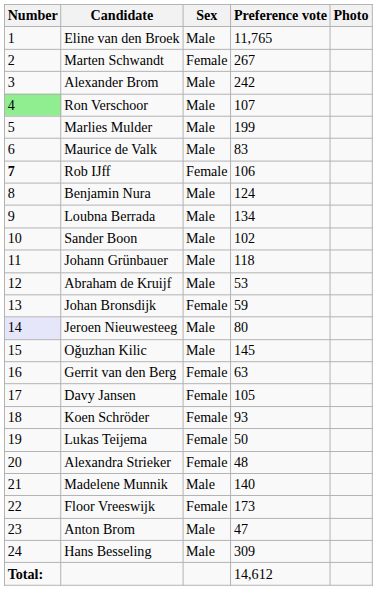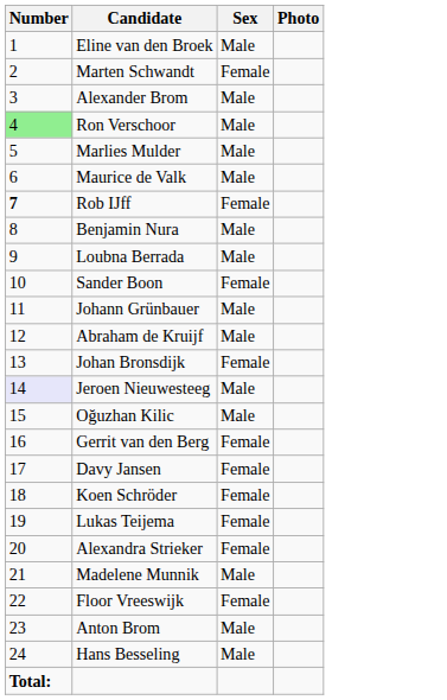- column: Preference vote | 11,765 | 267 | 242 | 107 | 199 | 83 | 106 | 124 | 134 | 102 | 118 | 53 | 59 | 80 | 145 | 63 | 105 | 93 | 50 | 48 | 140 | 173 | 47 | 309 | 14,612
Sander Boon | Sex: Male -> Female
